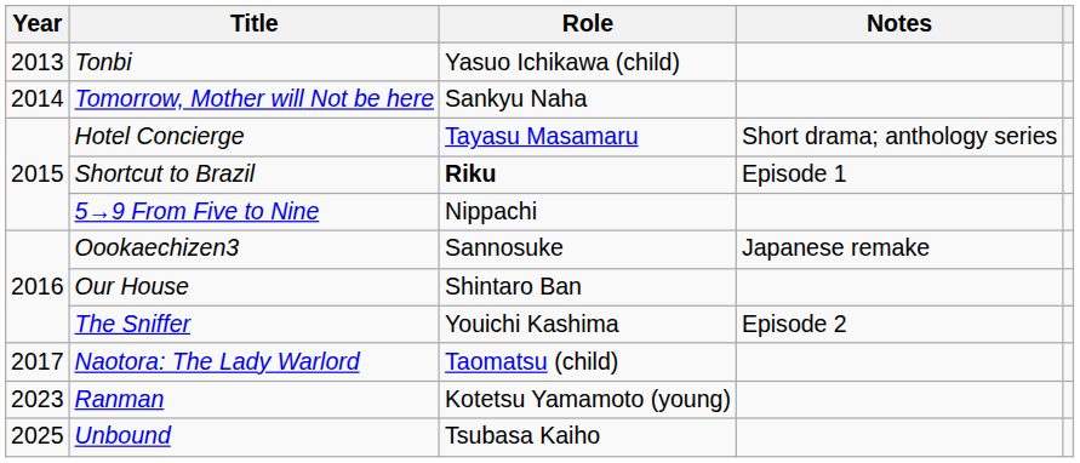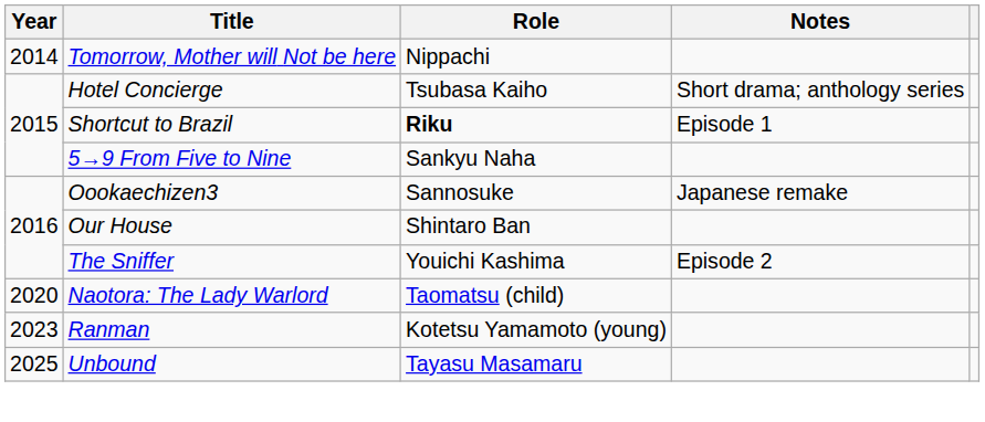- row: 2013 | Tonbi | Yasuo Ichikawa (child)
Tomorrow, Mother will Not be here | Role: Sankyu Naha -> Nippachi
Hotel Concierge | Role: Tayasu Masamaru -> Tsubasa Kaiho
5→9 From Five to Nine | Role: Nippachi -> Sankyu Naha
Naotora: The Lady Warlord | Year: 2017 -> 2020
Unbound | Role: Tsubasa Kaiho -> Tayasu Masamaru
